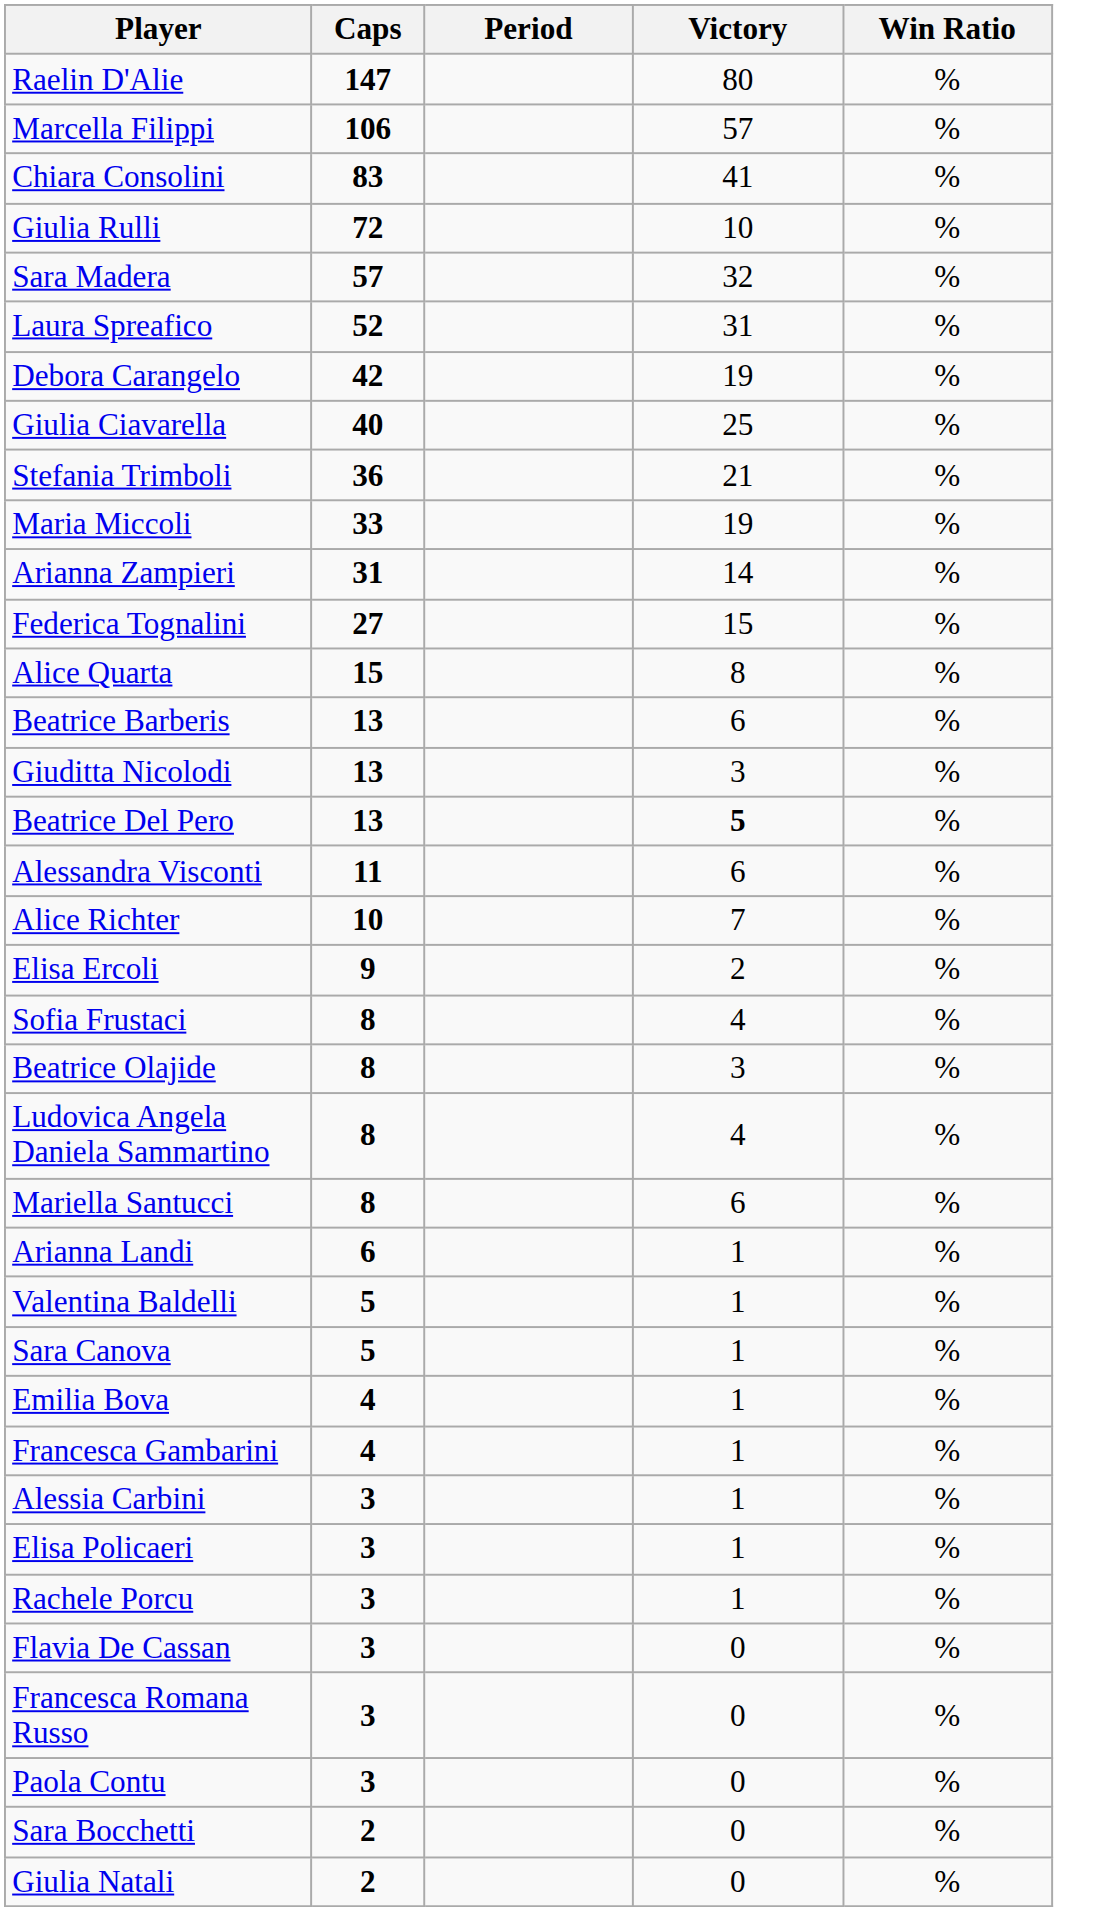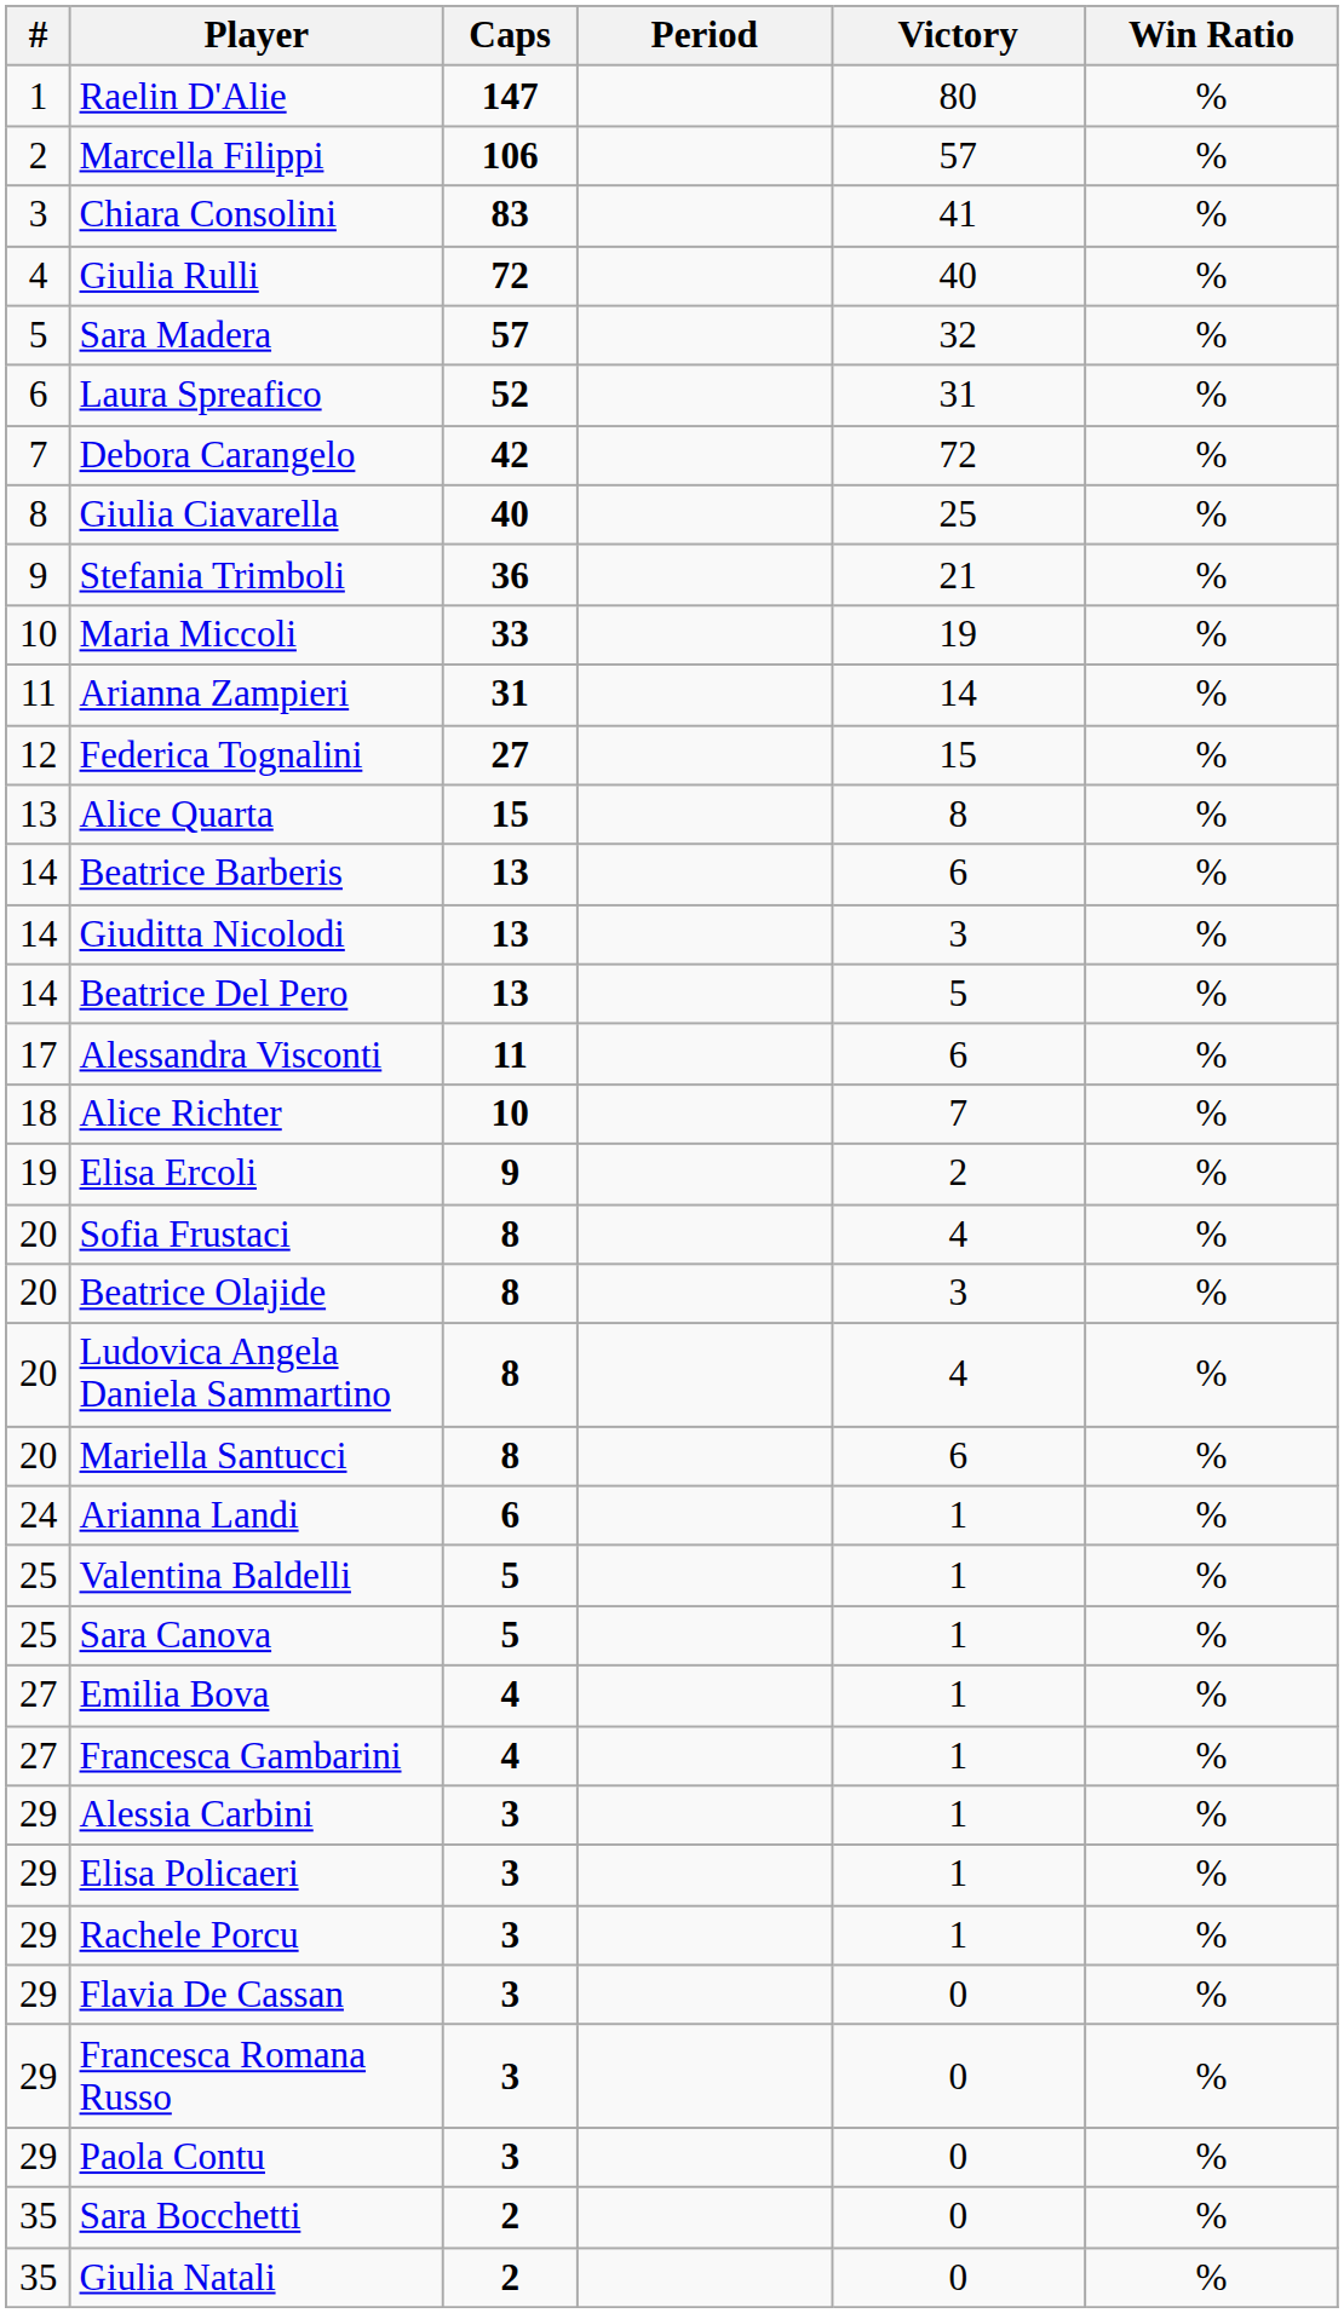+ column: # | 1 | 2 | 3 | 4 | 5 | 6 | 7 | 8 | 9 | 10 | 11 | 12 | 13 | 14 | 14 | 14 | 17 | 18 | 19 | 20 | 20 | 20 | 20 | 24 | 25 | 25 | 27 | 27 | 29 | 29 | 29 | 29 | 29 | 29 | 35 | 35
Giulia Rulli | Victory: 10 -> 40
Debora Carangelo | Victory: 19 -> 72
Beatrice Del Pero | Victory: bold -> normal
